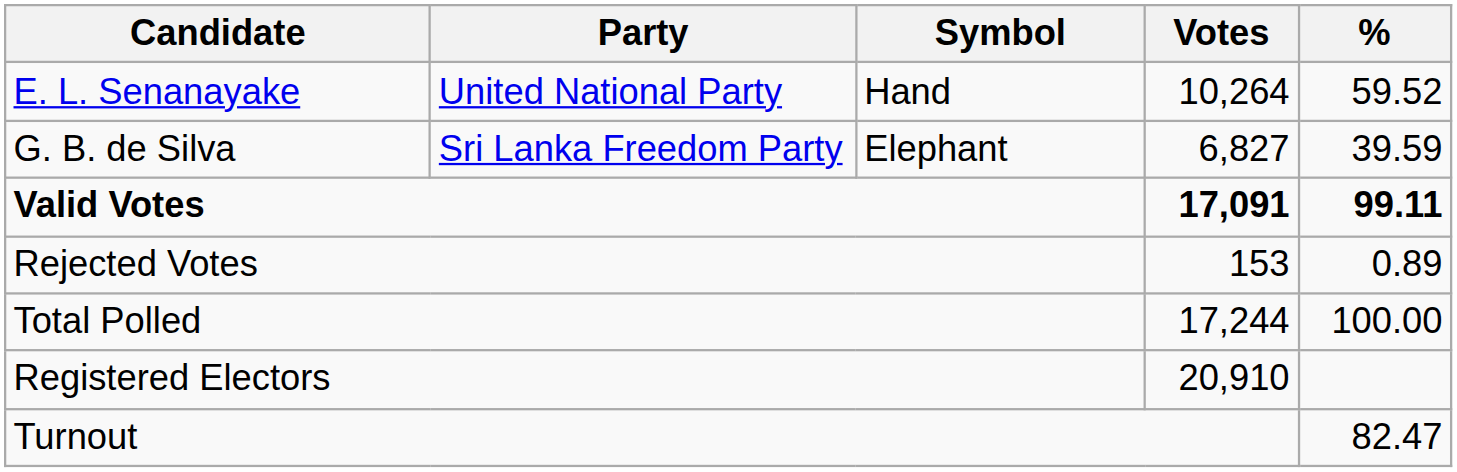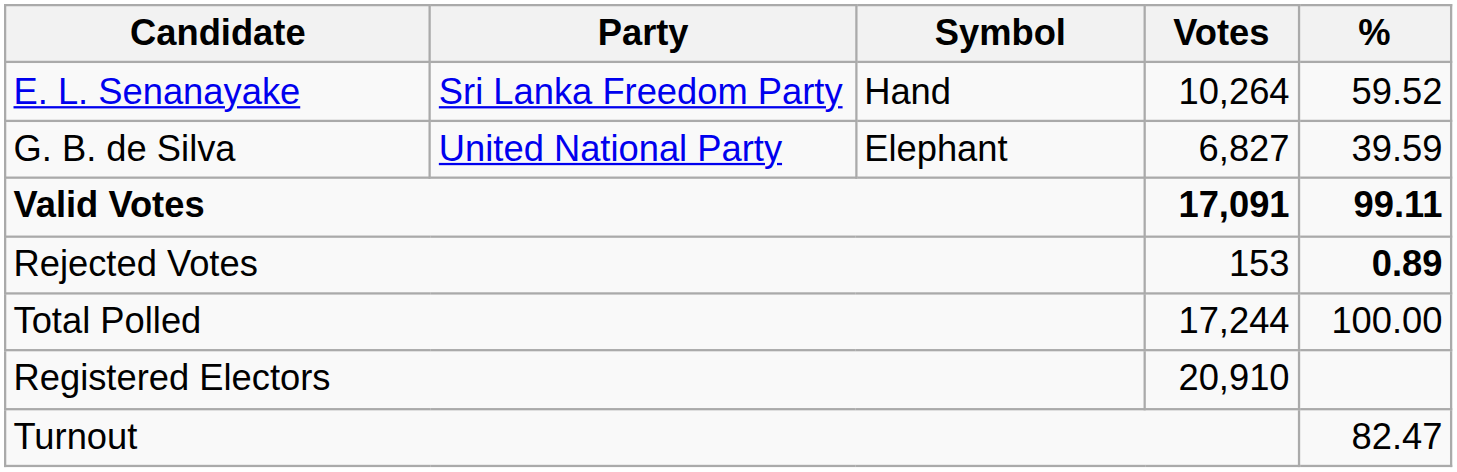E. L. Senanayake | Party: United National Party -> Sri Lanka Freedom Party
G. B. de Silva | Party: Sri Lanka Freedom Party -> United National Party
Rejected Votes | %: normal -> bold
